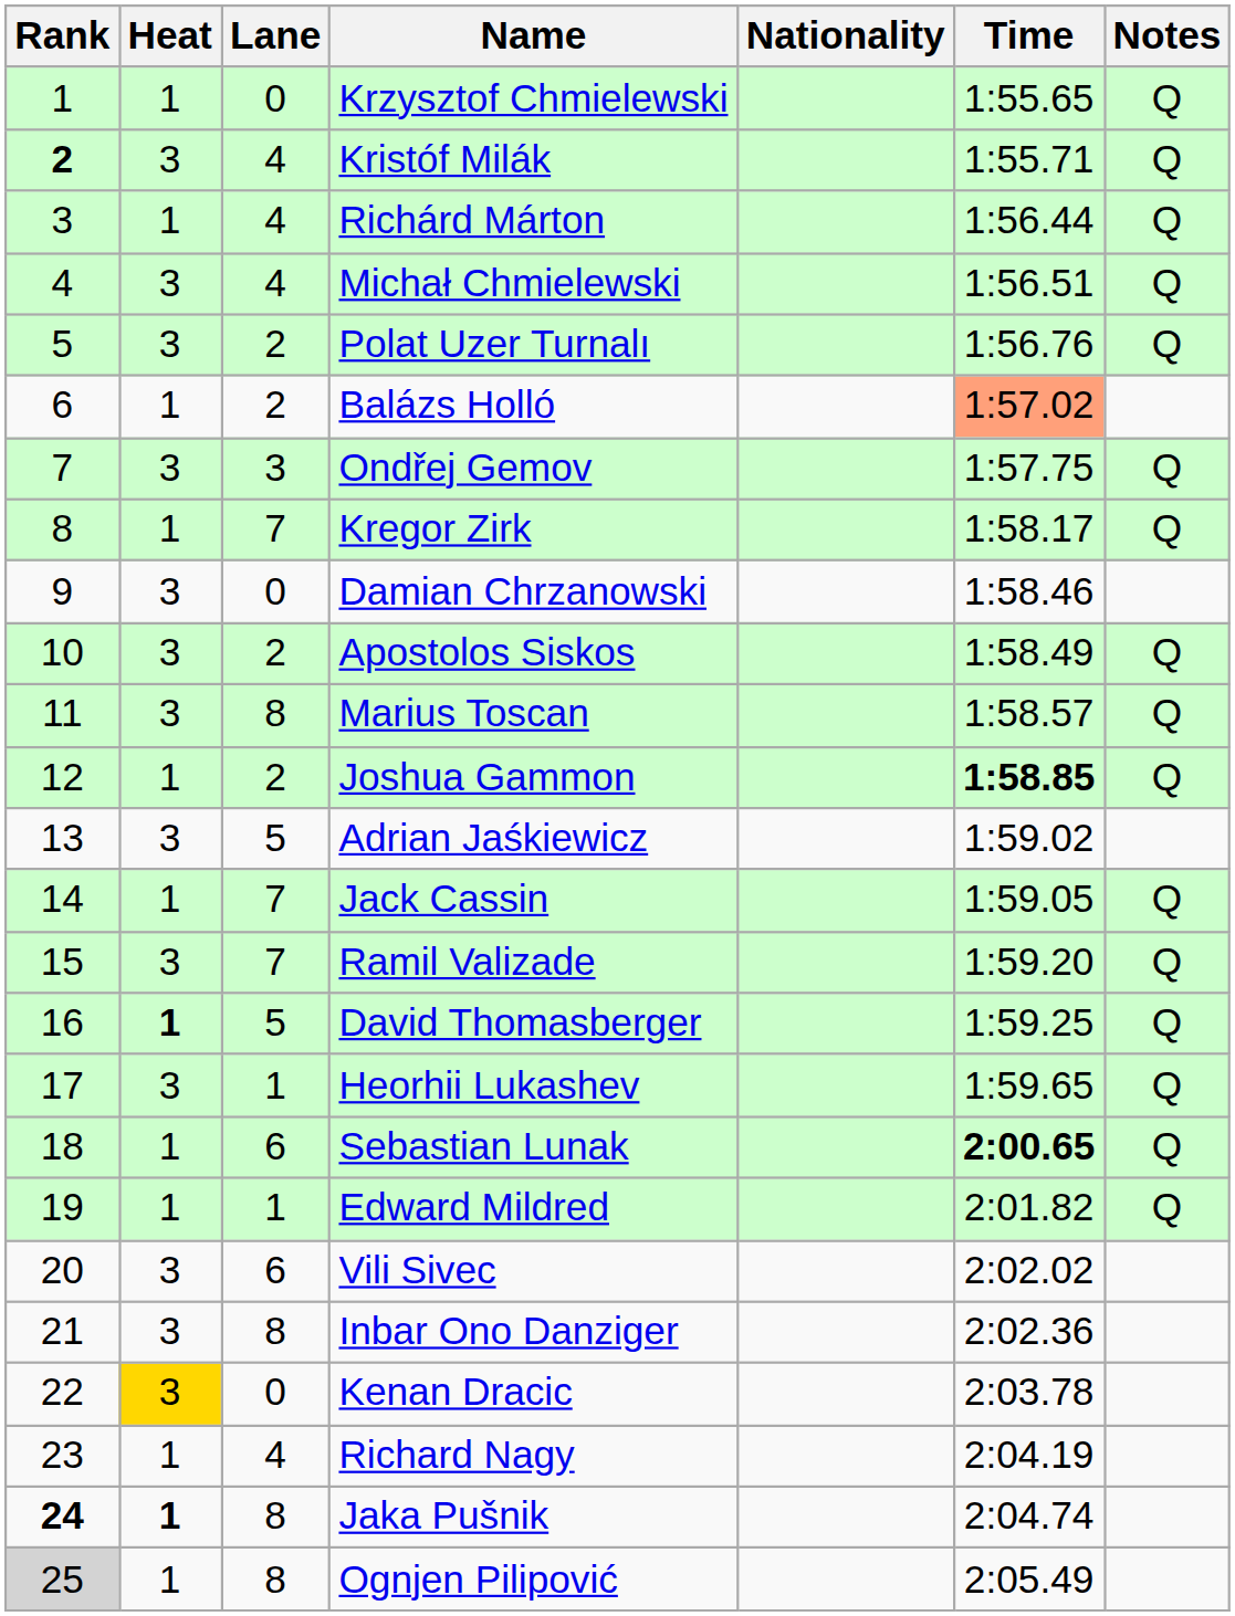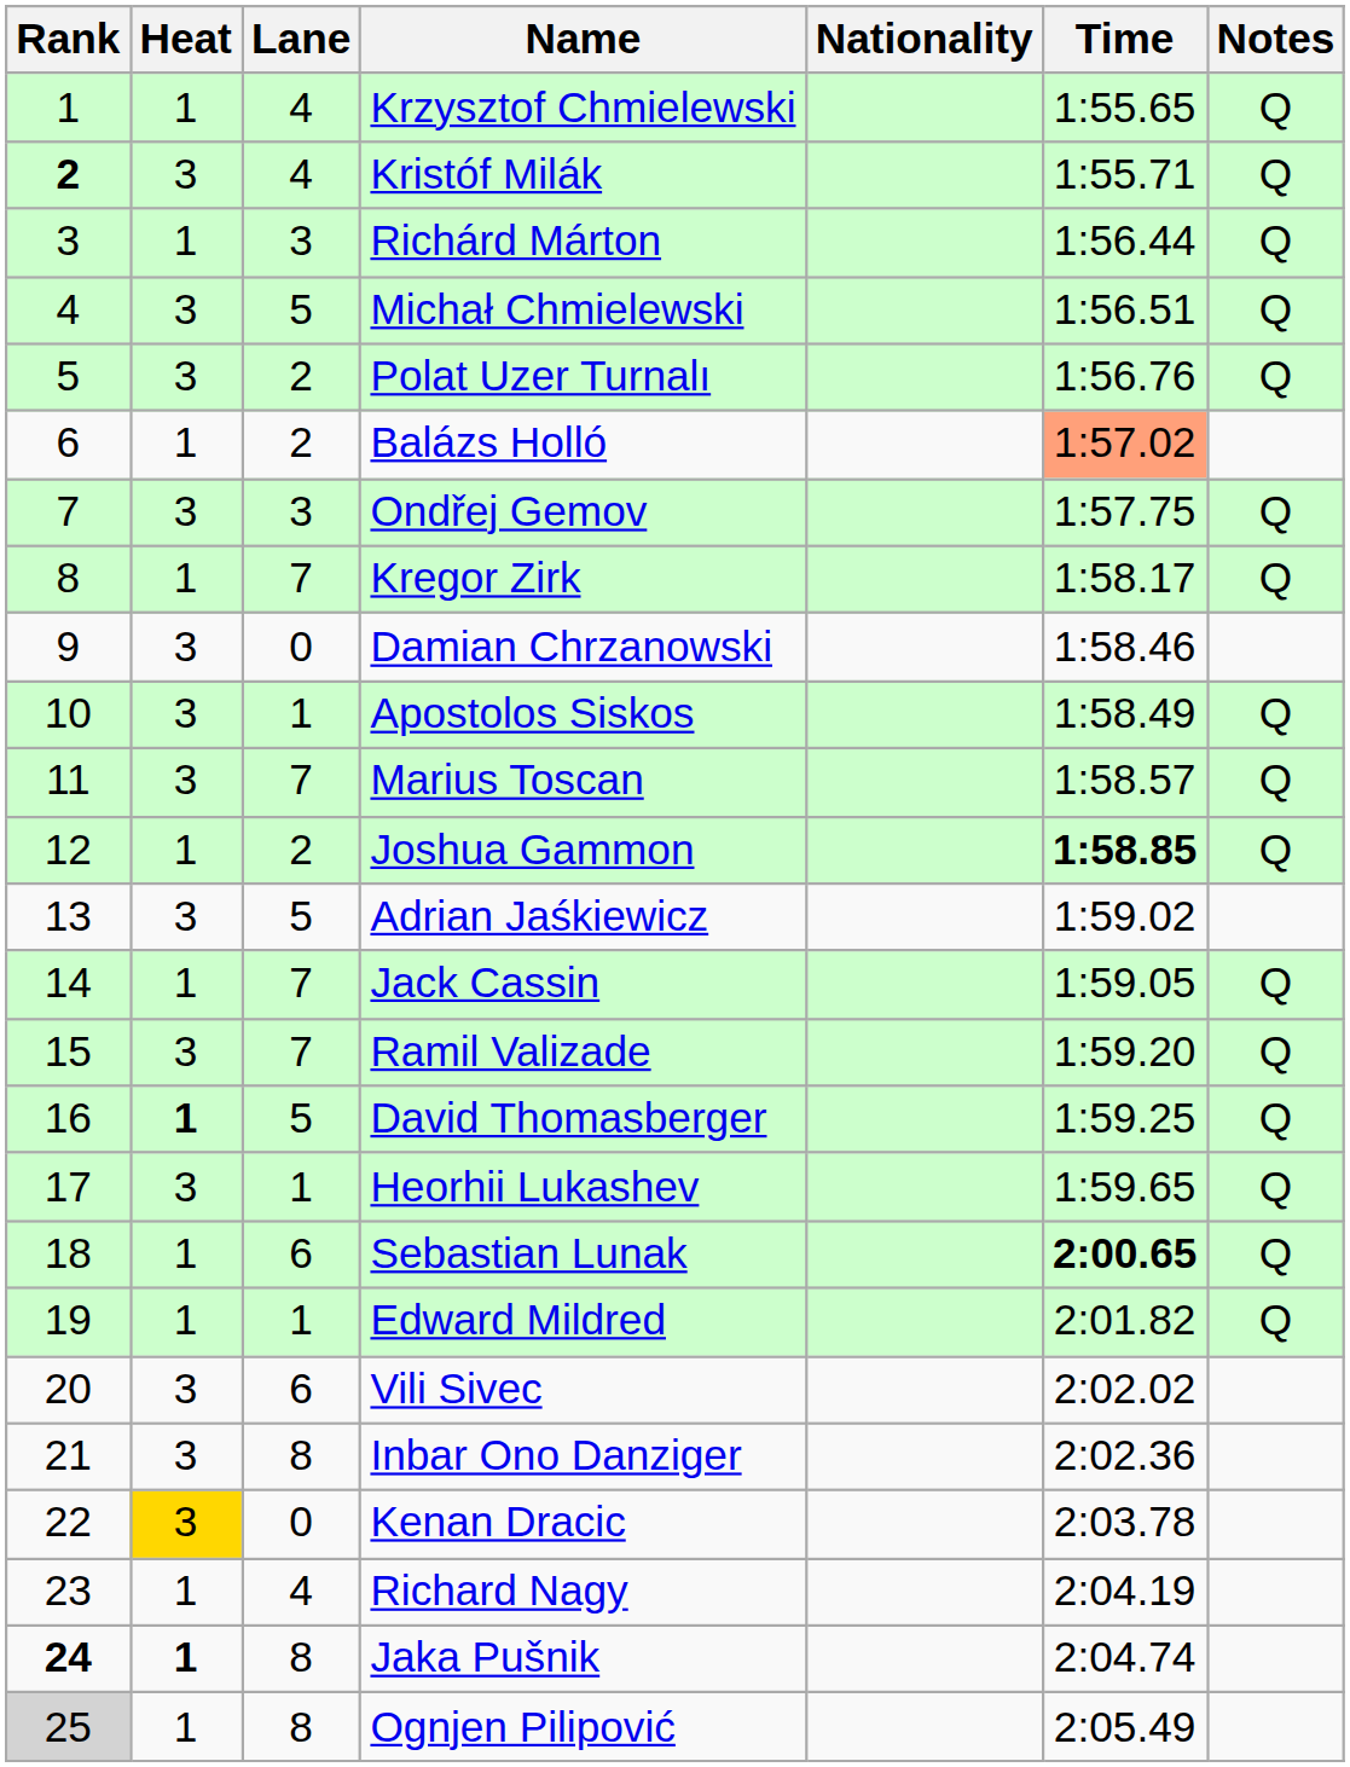Krzysztof Chmielewski | Lane: 0 -> 4
Richárd Márton | Lane: 4 -> 3
Michał Chmielewski | Lane: 4 -> 5
Apostolos Siskos | Lane: 2 -> 1
Marius Toscan | Lane: 8 -> 7
